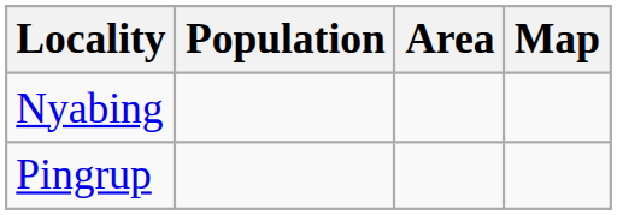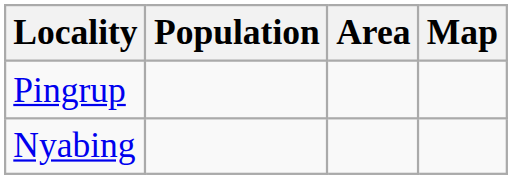rows swapped: Nyabing <-> Pingrup
